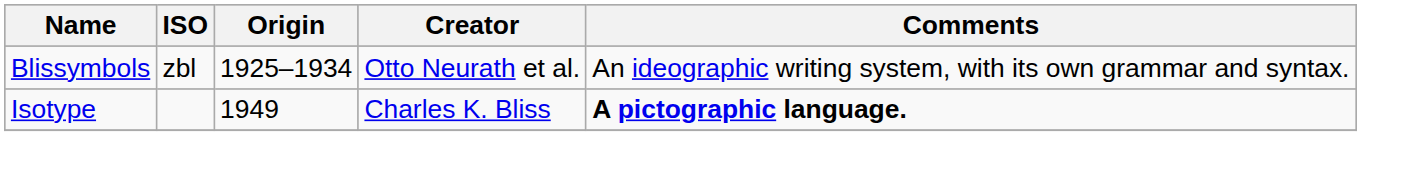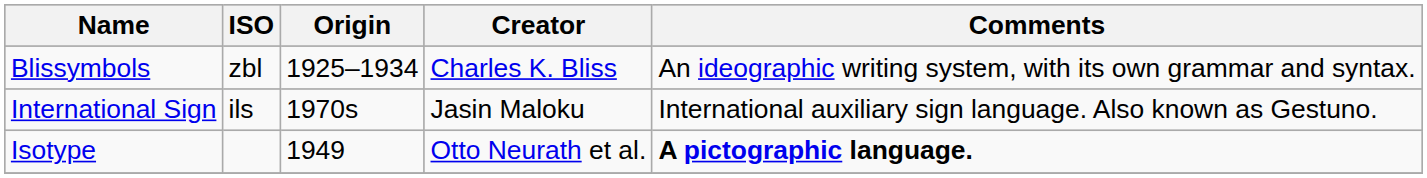Blissymbols | Creator: Otto Neurath et al. -> Charles K. Bliss
+ row: International Sign | ils | 1970s | Jasin Maloku | International auxiliary sign language. Also known as Gestuno.
Isotype | Creator: Charles K. Bliss -> Otto Neurath et al.
